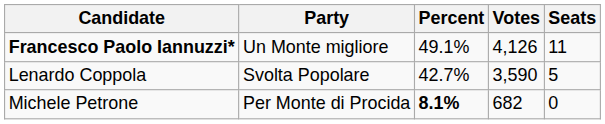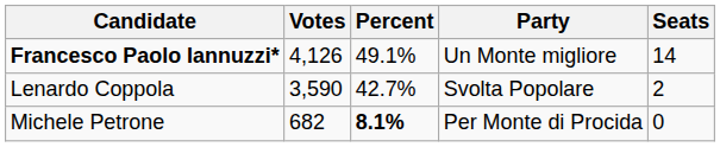columns swapped: Votes <-> Party
Francesco Paolo Iannuzzi* | Seats: 11 -> 14
Lenardo Coppola | Seats: 5 -> 2
